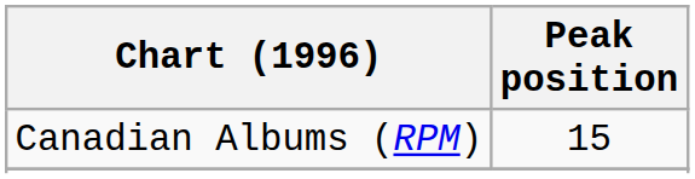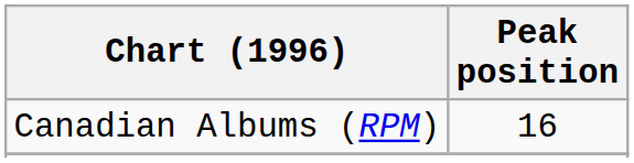Canadian Albums (RPM) | Peak position: 15 -> 16
